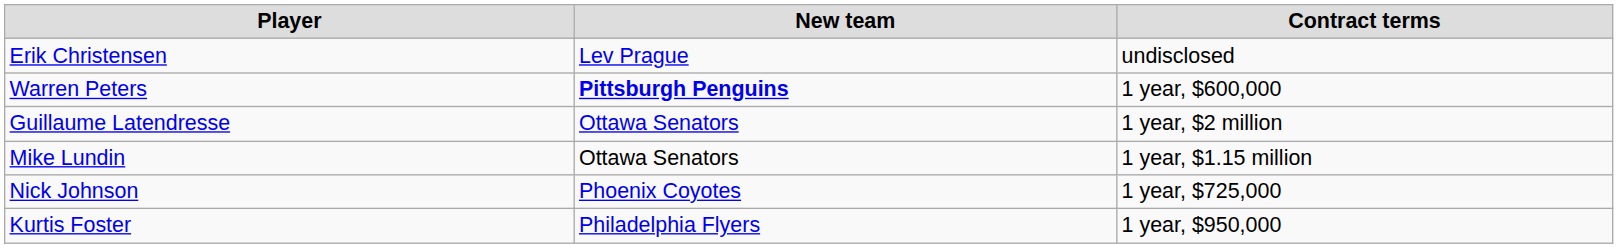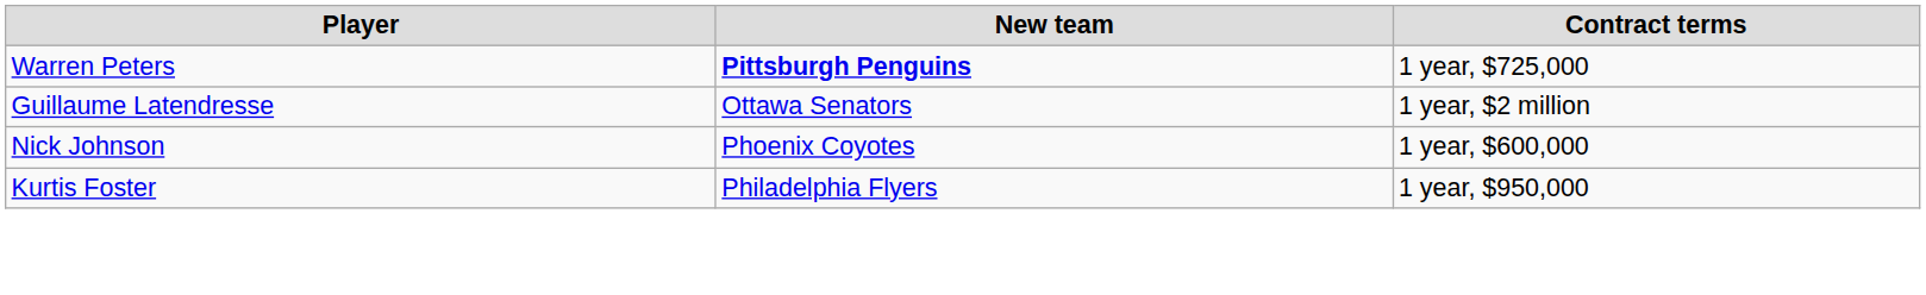- row: Erik Christensen | Lev Prague | undisclosed
Warren Peters | Contract terms: 1 year, $600,000 -> 1 year, $725,000
- row: Mike Lundin | Ottawa Senators | 1 year, $1.15 million
Nick Johnson | Contract terms: 1 year, $725,000 -> 1 year, $600,000
